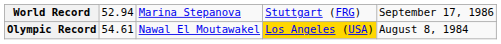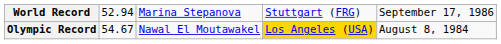Olympic Record | column 2: 54.61 -> 54.67
